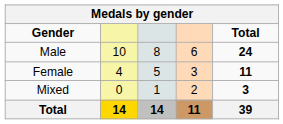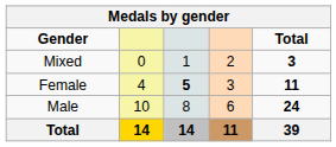rows swapped: Male <-> Mixed
Female | column 3: normal -> bold
